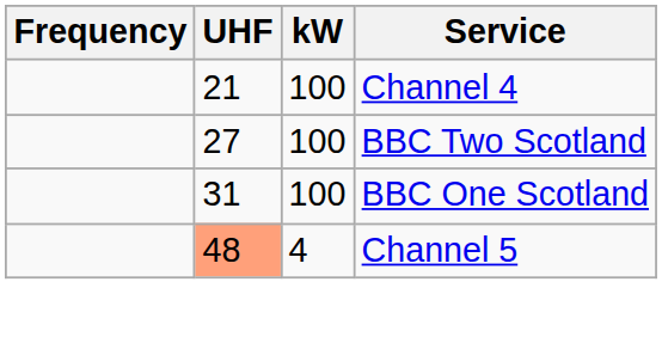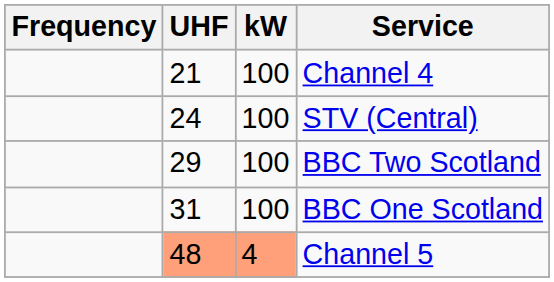+ row: 24 | 100 | STV (Central)
BBC Two Scotland | UHF: 27 -> 29
Channel 5 | kW: no background -> lightsalmon background
